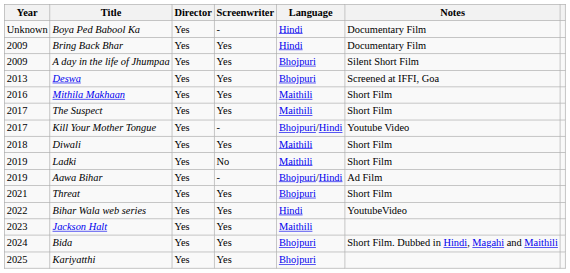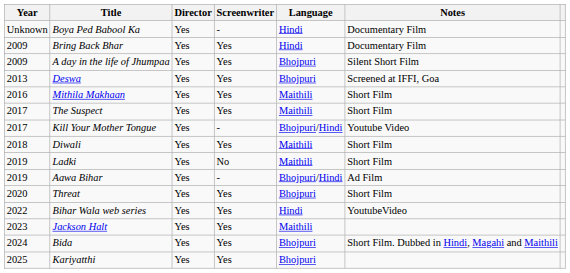Threat | Year: 2021 -> 2020
